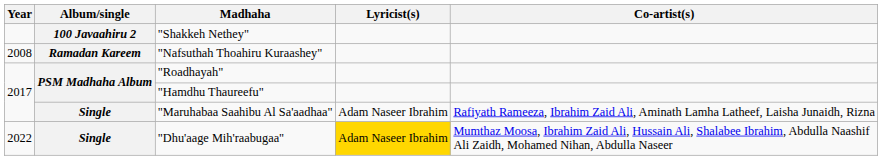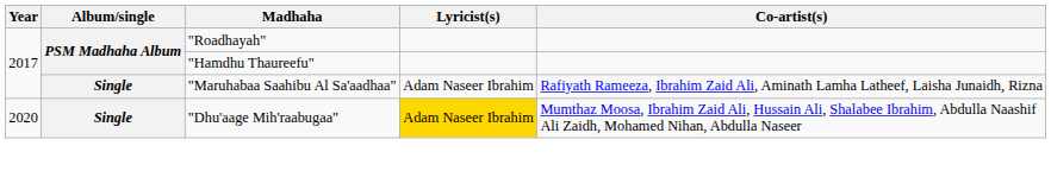- row: 100 Javaahiru 2 | "Shakkeh Nethey"
- row: 2008 | Ramadan Kareem | "Nafsuthah Thoahiru Kuraashey"
"Dhu'aage Mih'raabugaa" | Year: 2022 -> 2020
